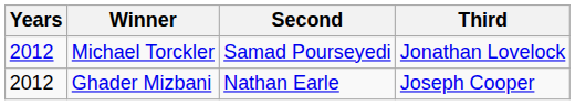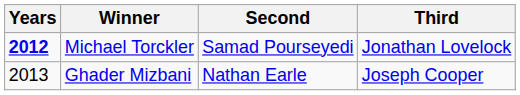Michael Torckler | Years: normal -> bold
Ghader Mizbani | Years: 2012 -> 2013
